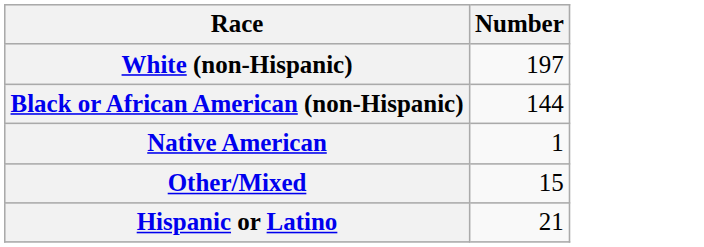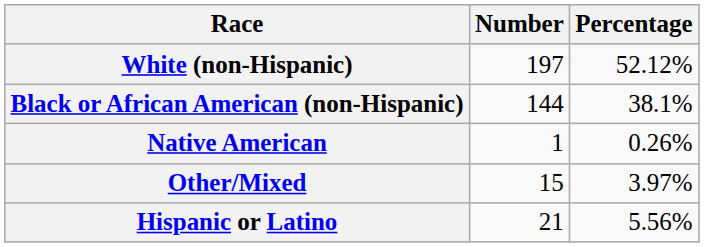+ column: Percentage | 52.12% | 38.1% | 0.26% | 3.97% | 5.56%
